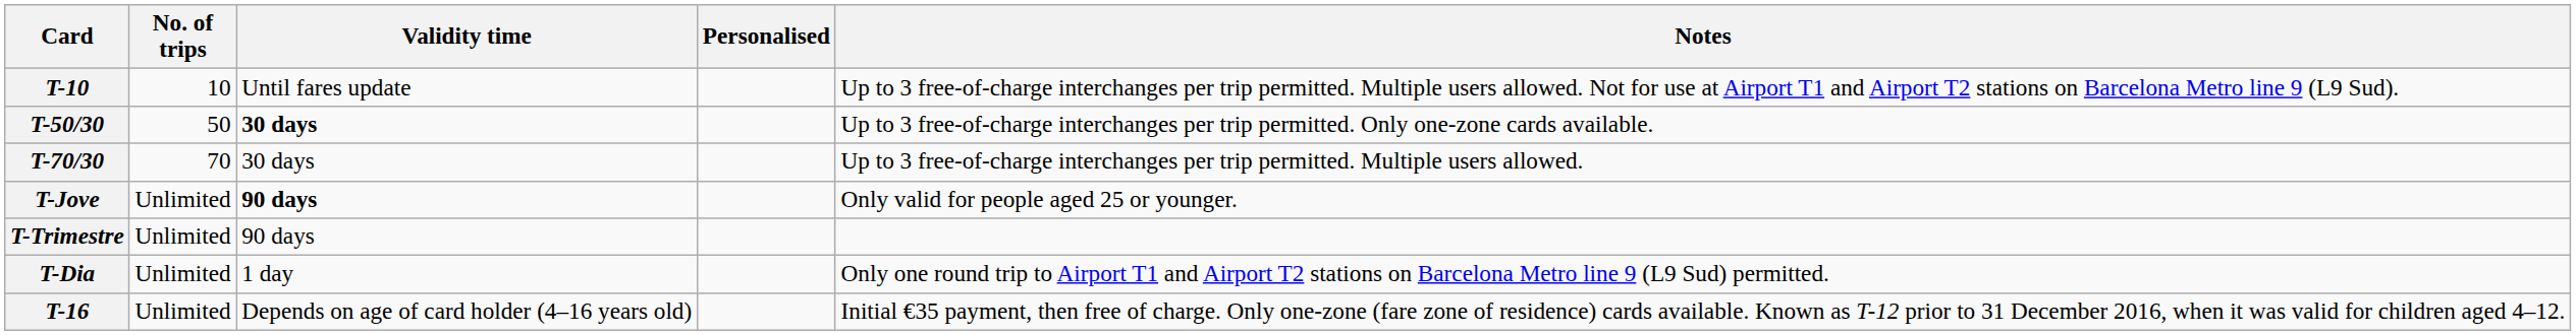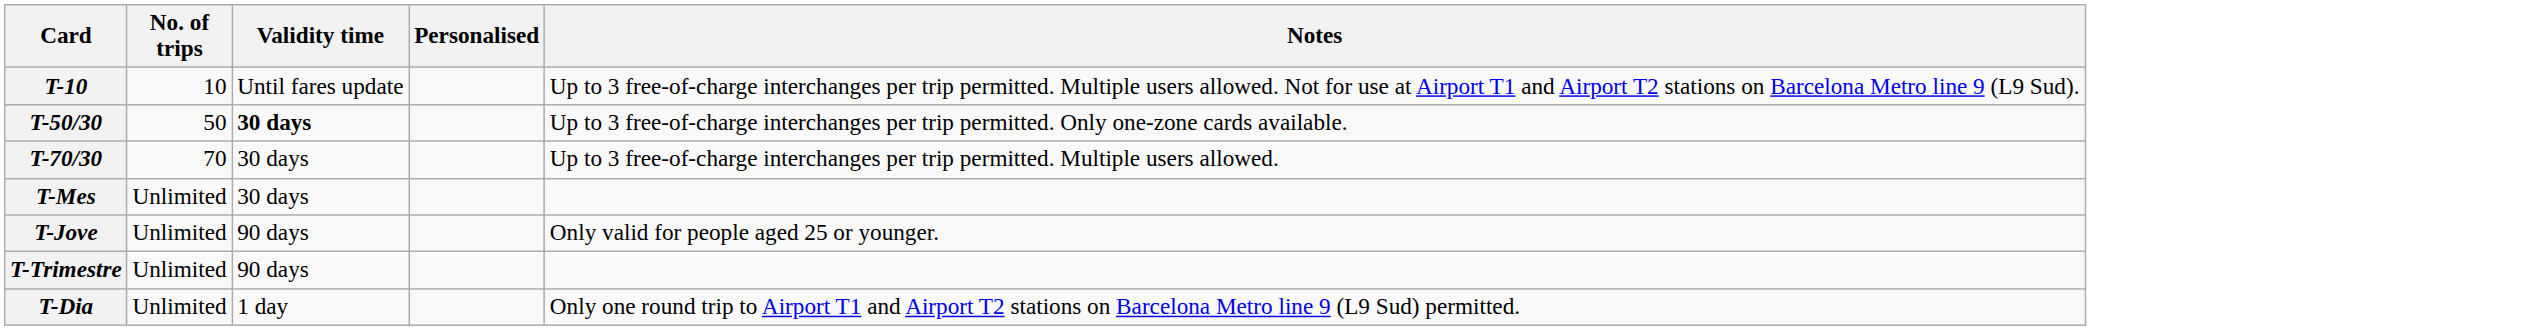+ row: T-Mes | Unlimited | 30 days
T-Jove | Validity time: bold -> normal
- row: T-16 | Unlimited | Depends on age of card holder (4–16 years old) | Initial €35 payment, then free of charge. Only one-zone (fare zone of residence) cards available. Known as T-12 prior to 31 December 2016, when it was valid for children aged 4–12.
